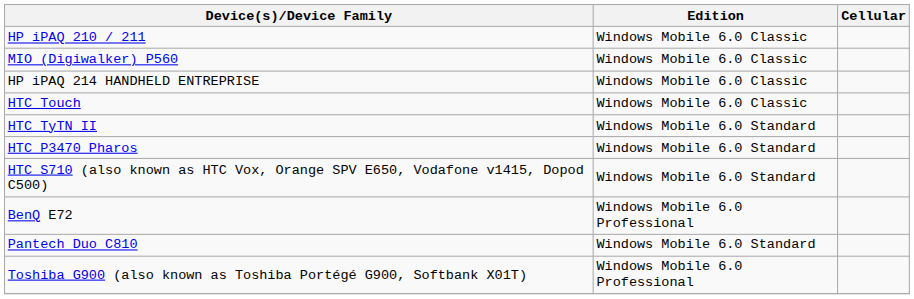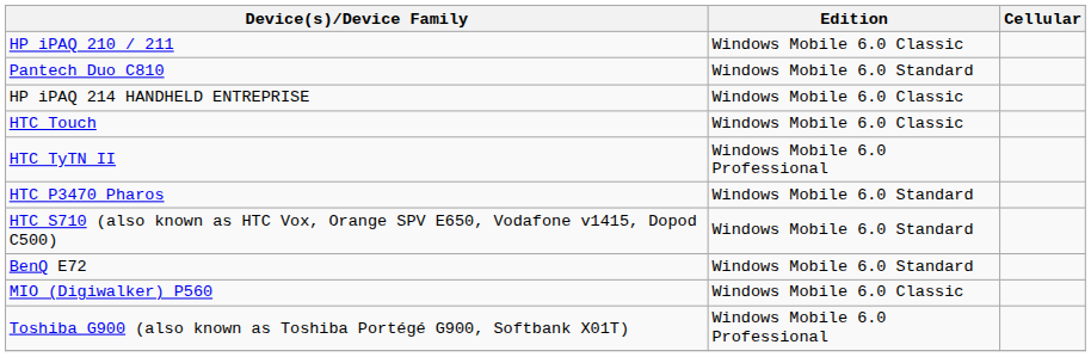rows swapped: MIO (Digiwalker) P560 <-> Pantech Duo C810
HTC TyTN II | Edition: Windows Mobile 6.0 Standard -> Windows Mobile 6.0 Professional
BenQ E72 | Edition: Windows Mobile 6.0 Professional -> Windows Mobile 6.0 Standard
